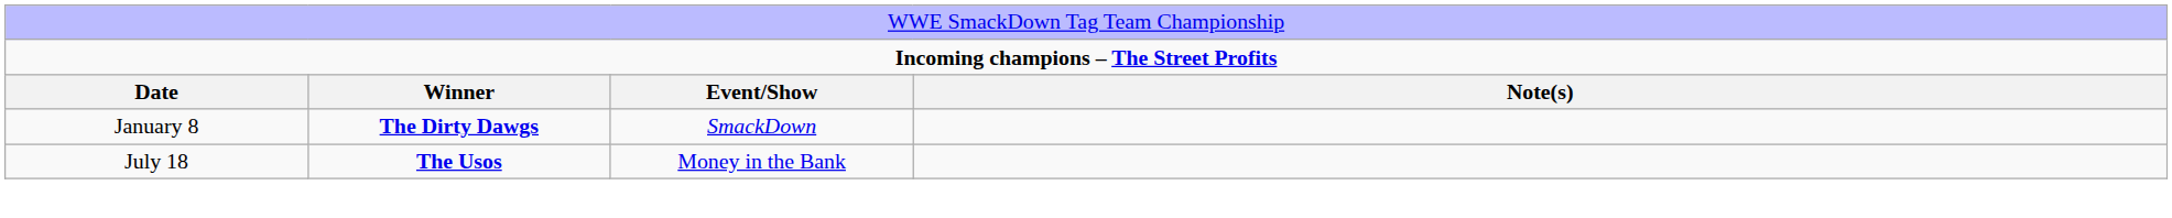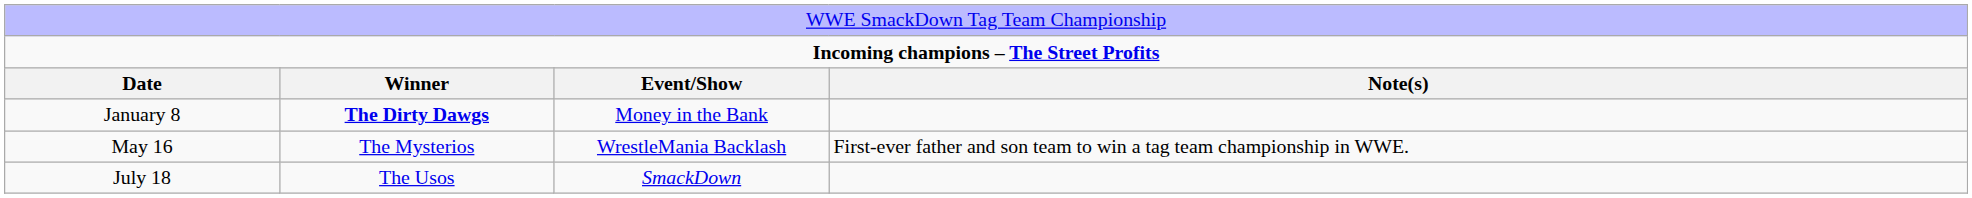January 8 | column 3: SmackDown -> Money in the Bank
+ row: May 16 | The Mysterios | WrestleMania Backlash | First-ever father and son team to win a tag team championship in WWE.
July 18 | column 2: bold -> normal
July 18 | column 3: Money in the Bank -> SmackDown
